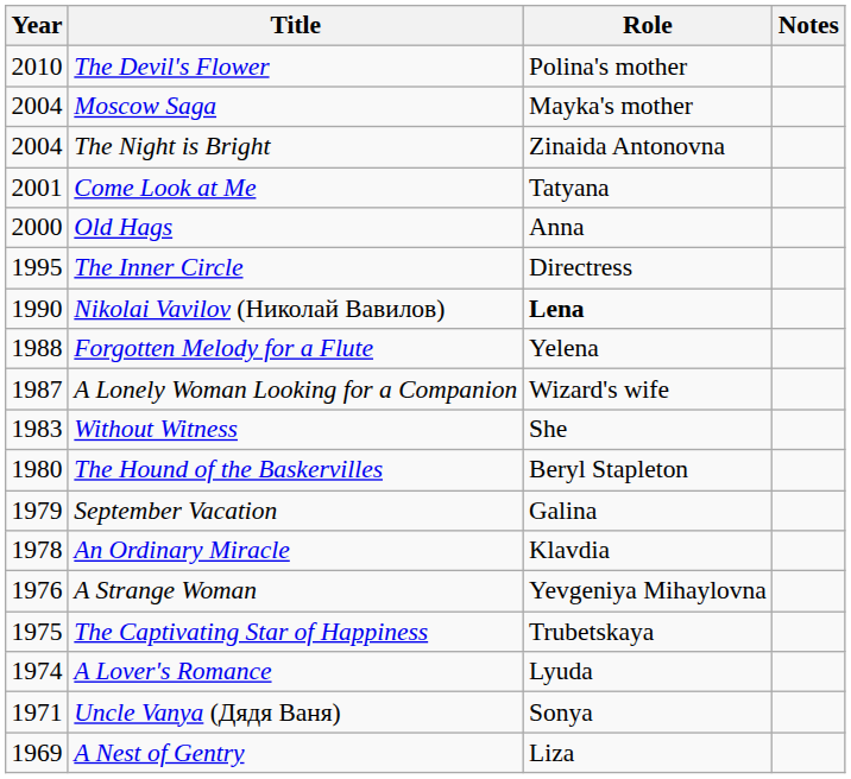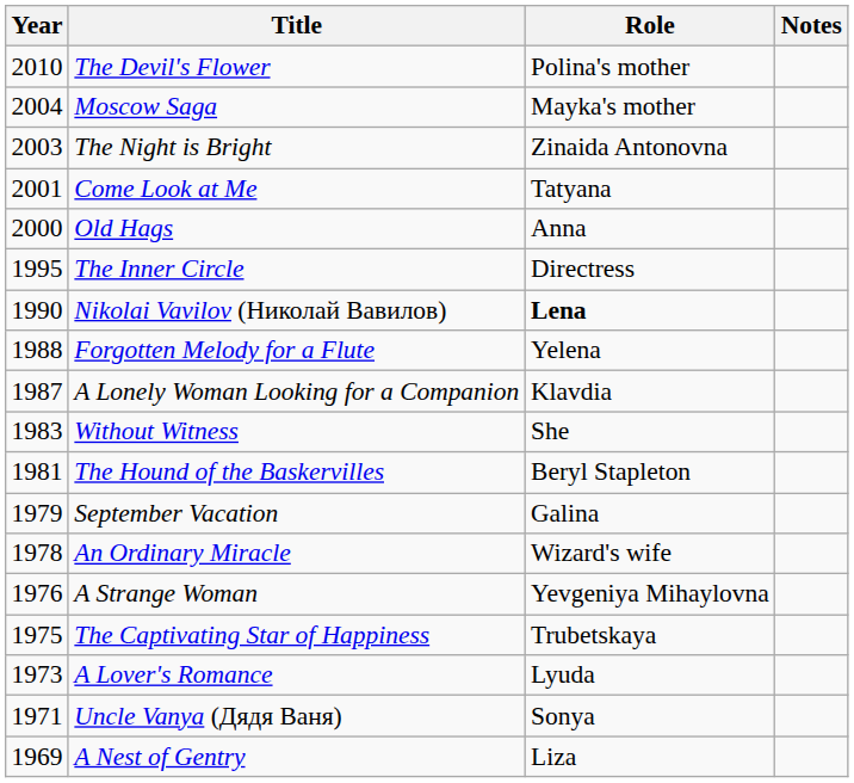The Night is Bright | Year: 2004 -> 2003
A Lonely Woman Looking for a Companion | Role: Wizard's wife -> Klavdia
The Hound of the Baskervilles | Year: 1980 -> 1981
An Ordinary Miracle | Role: Klavdia -> Wizard's wife
A Lover's Romance | Year: 1974 -> 1973
